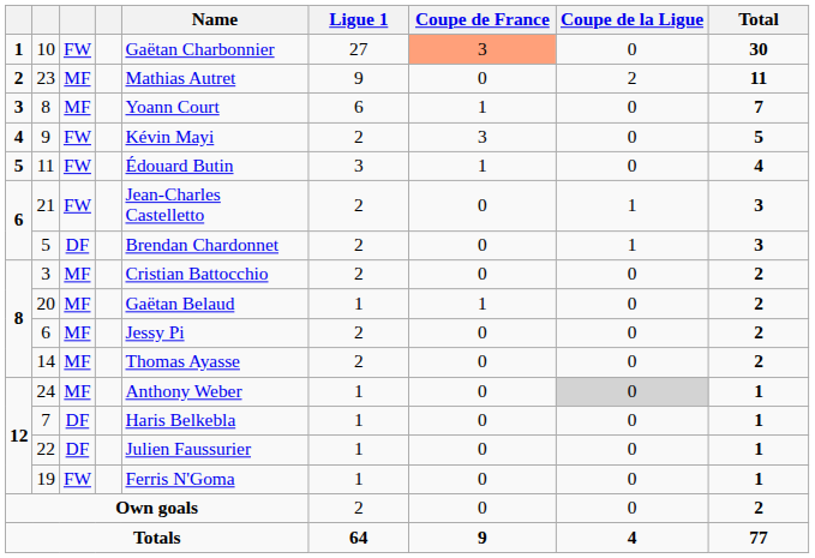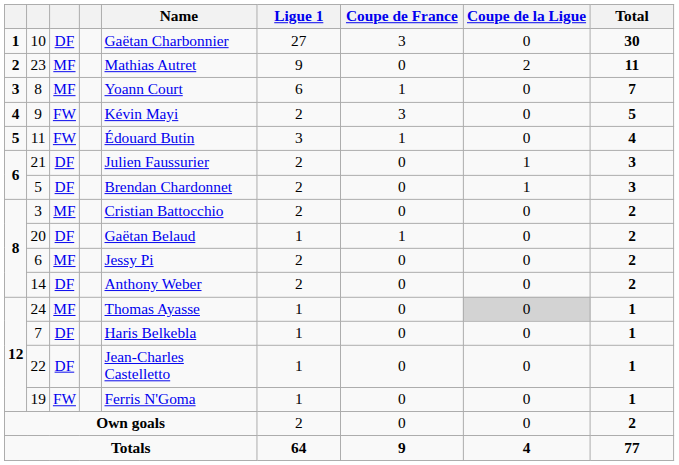10 | column 3: FW -> DF
10 | Coupe de France: lightsalmon background -> no background
21 | column 3: FW -> DF
21 | Name: Jean-Charles Castelletto -> Julien Faussurier
20 | column 3: MF -> DF
14 | column 3: MF -> DF
14 | Name: Thomas Ayasse -> Anthony Weber
24 | Name: Anthony Weber -> Thomas Ayasse
22 | Name: Julien Faussurier -> Jean-Charles Castelletto
